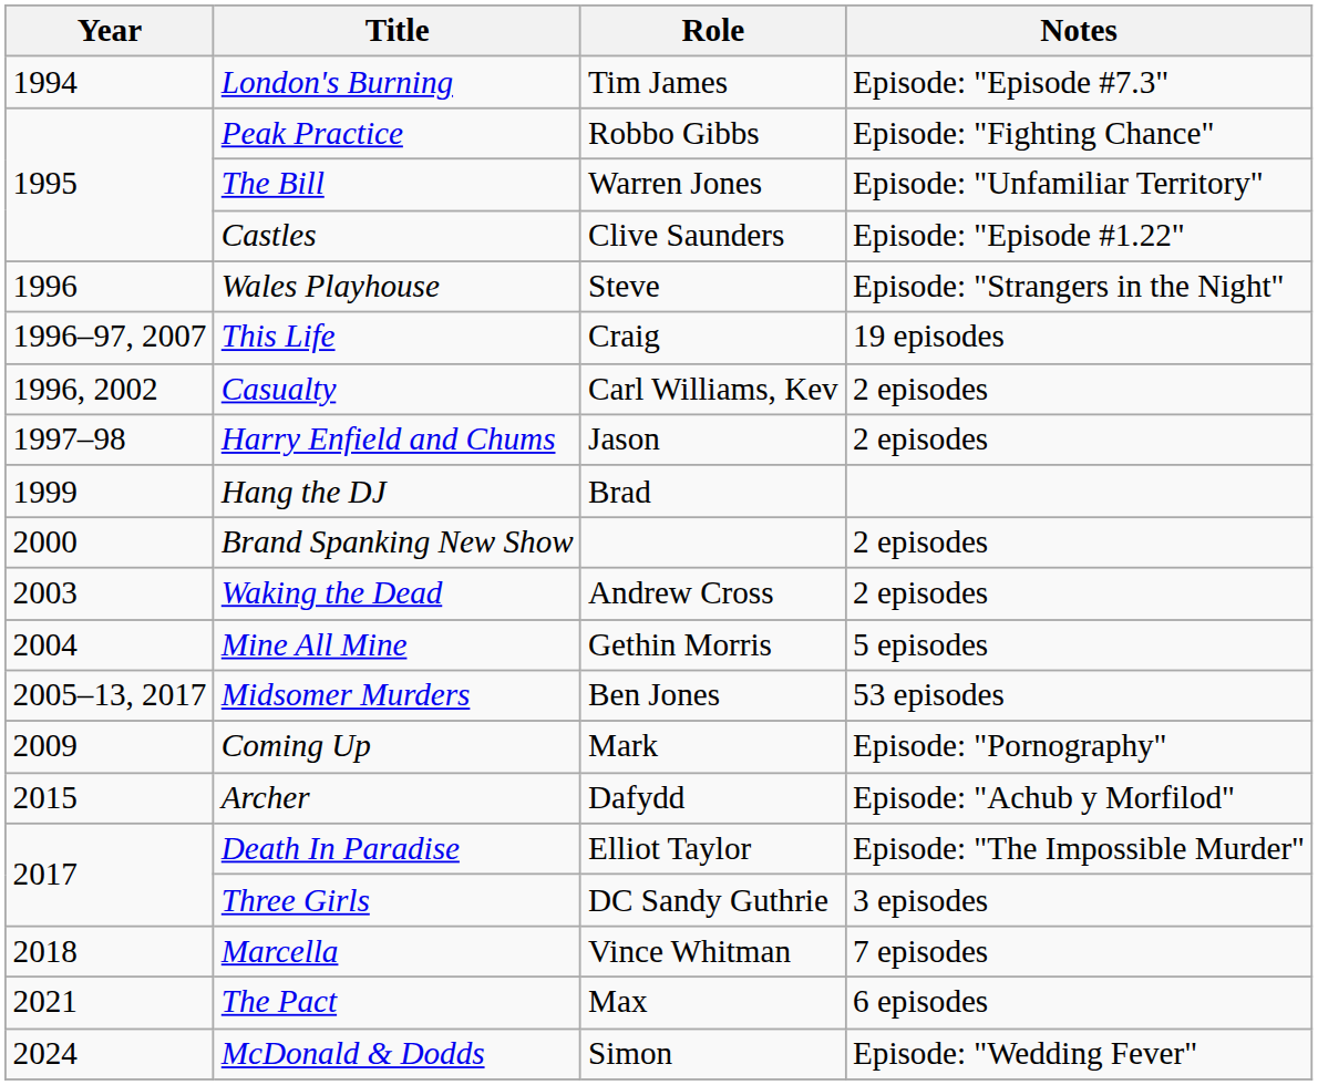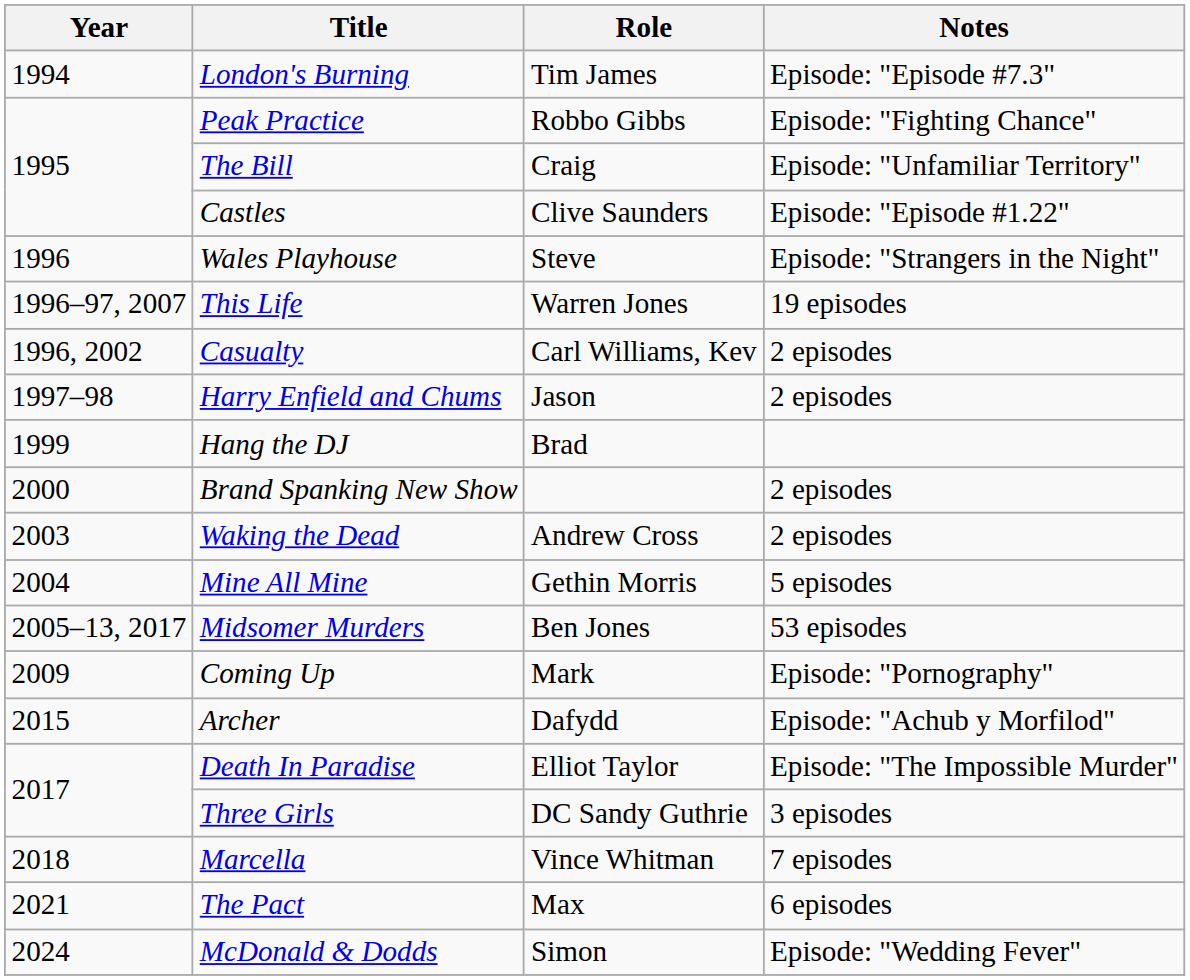The Bill | Role: Warren Jones -> Craig
This Life | Role: Craig -> Warren Jones
